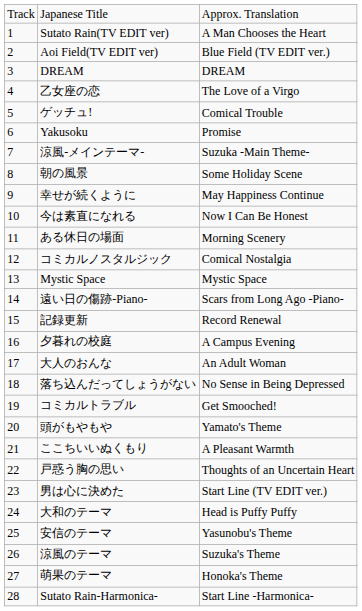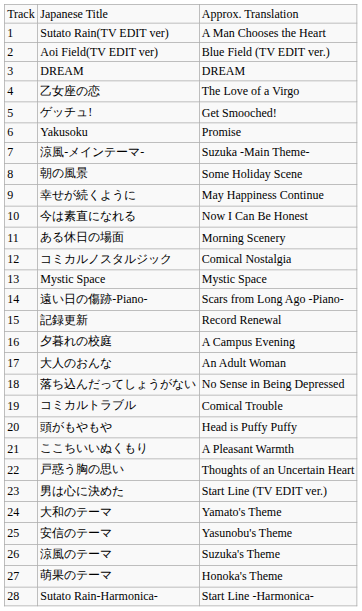ゲッチュ! | column 3: Comical Trouble -> Get Smooched!
コミカルトラブル | column 3: Get Smooched! -> Comical Trouble
頭がもやもや | column 3: Yamato's Theme -> Head is Puffy Puffy
大和のテーマ | column 3: Head is Puffy Puffy -> Yamato's Theme
